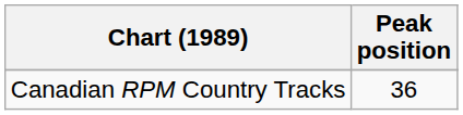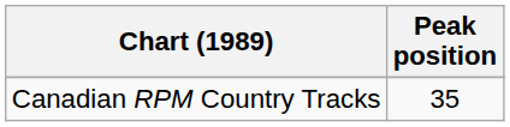Canadian RPM Country Tracks | Peak position: 36 -> 35
